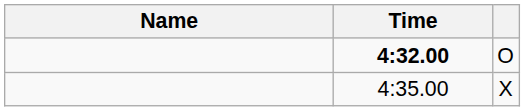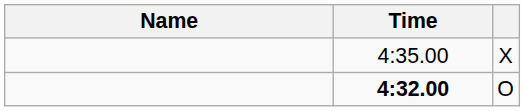rows swapped: 4:32.00 <-> 4:35.00
